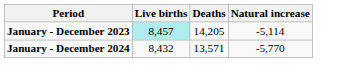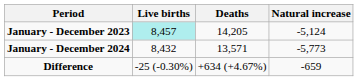January - December 2023 | Natural increase: -5,114 -> -5,124
January - December 2024 | Natural increase: -5,770 -> -5,773
+ row: Difference | -25 (-0.30%) | +634 (+4.67%) | -659
